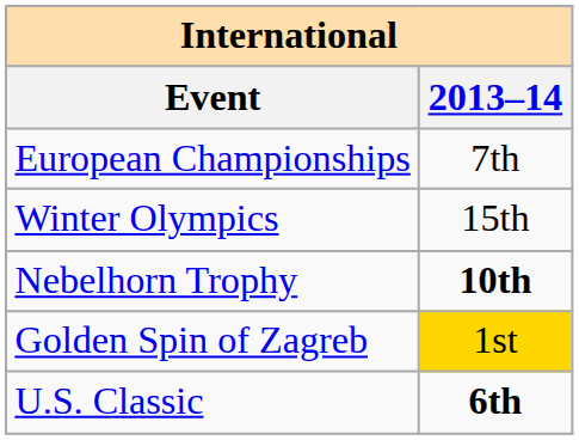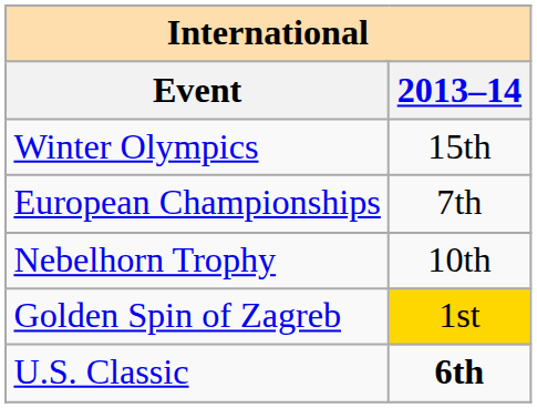rows swapped: Winter Olympics <-> European Championships
Nebelhorn Trophy | 2013–14: bold -> normal
